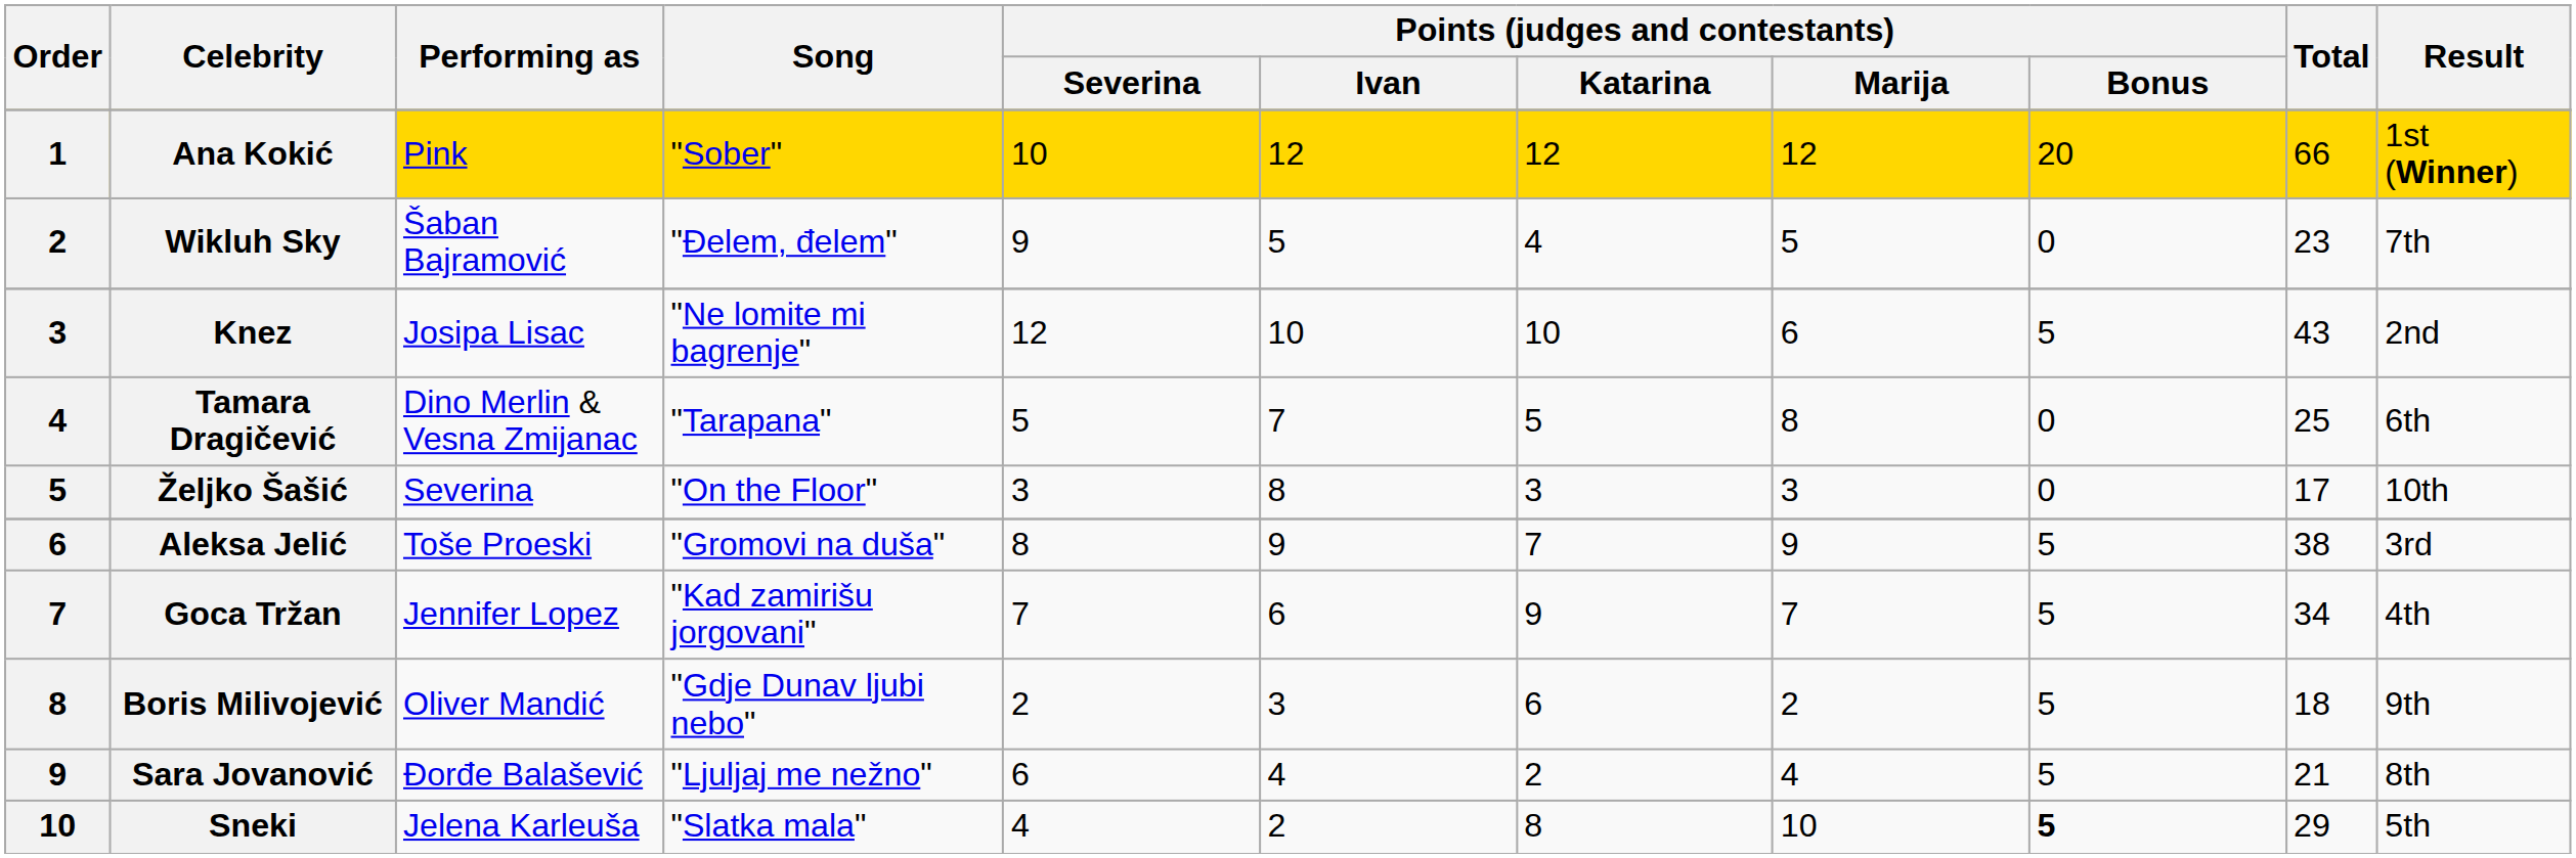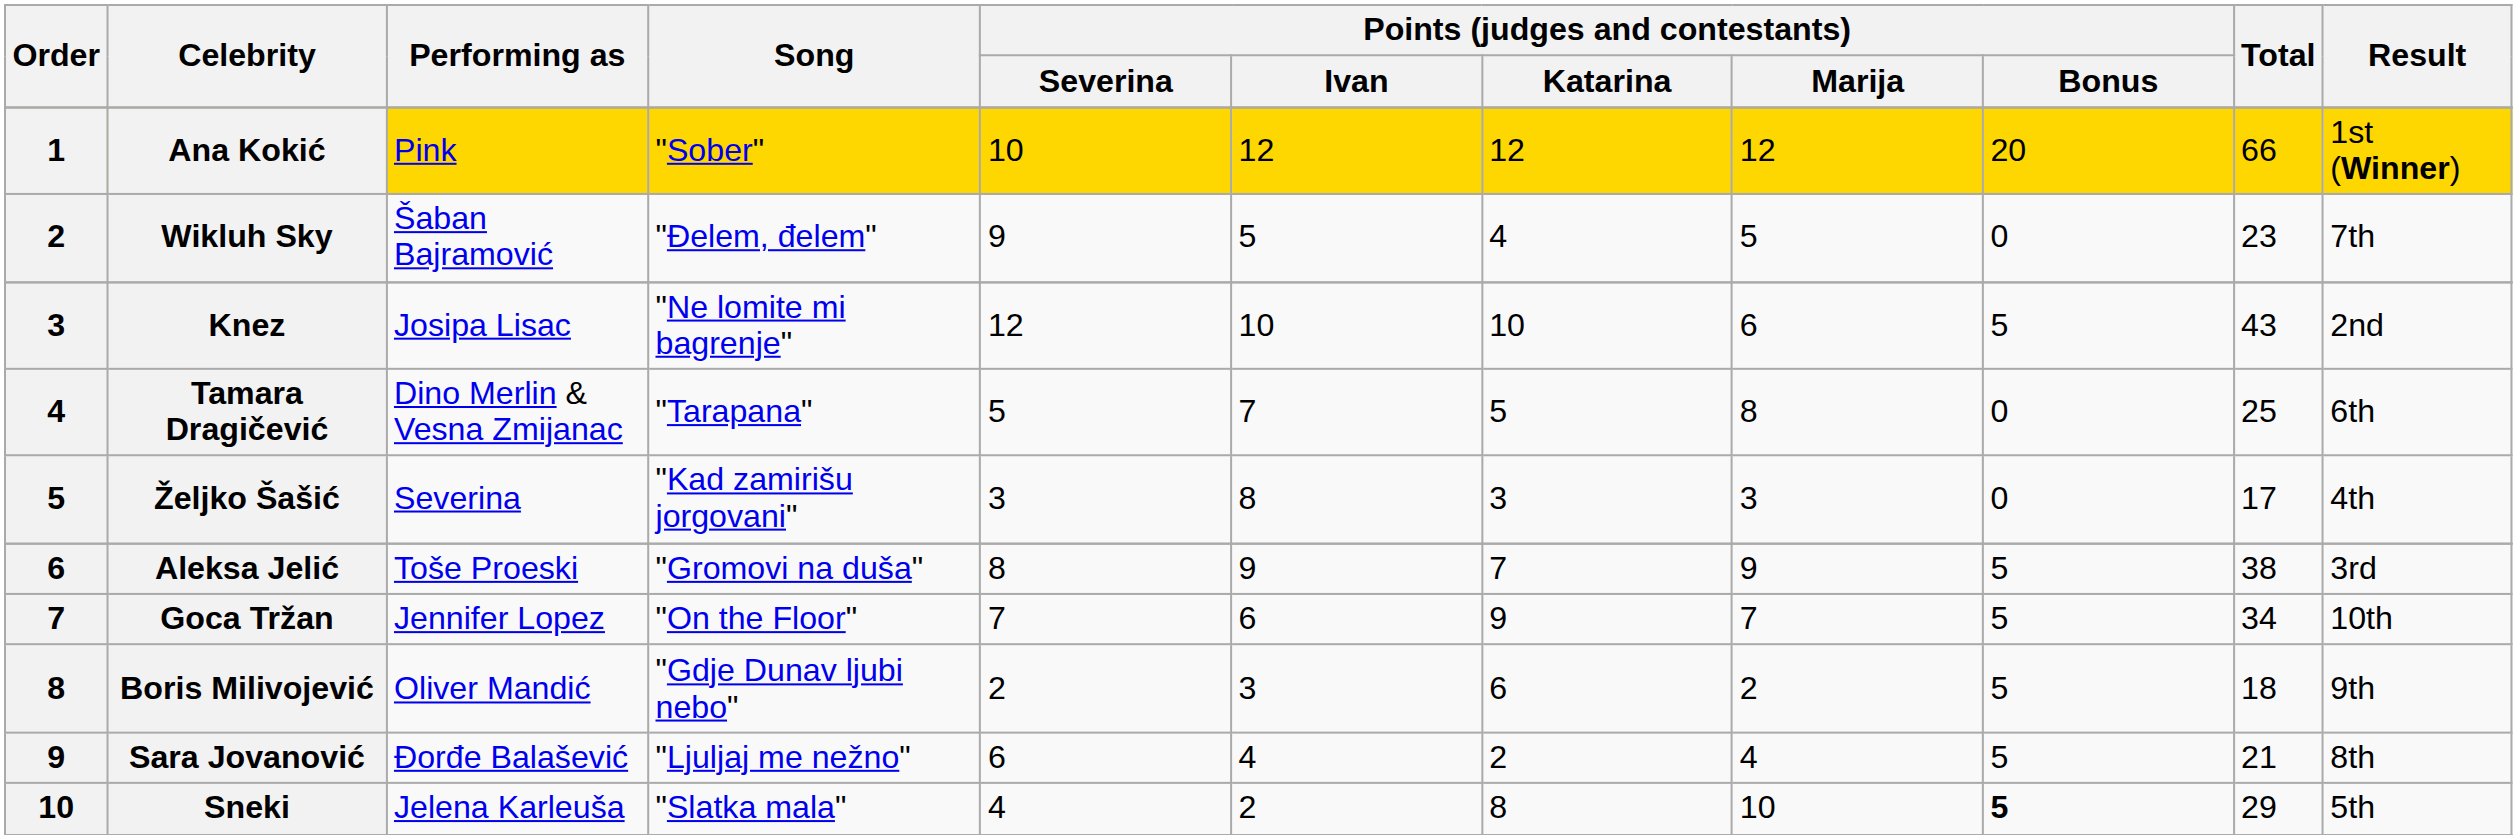Željko Šašić | Song: "On the Floor" -> "Kad zamirišu jorgovani"
Željko Šašić | Result: 10th -> 4th
Goca Tržan | Song: "Kad zamirišu jorgovani" -> "On the Floor"
Goca Tržan | Result: 4th -> 10th
